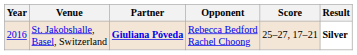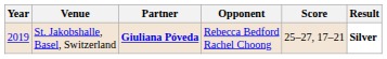St. Jakobshalle, Basel, Switzerland | Year: 2016 -> 2019
